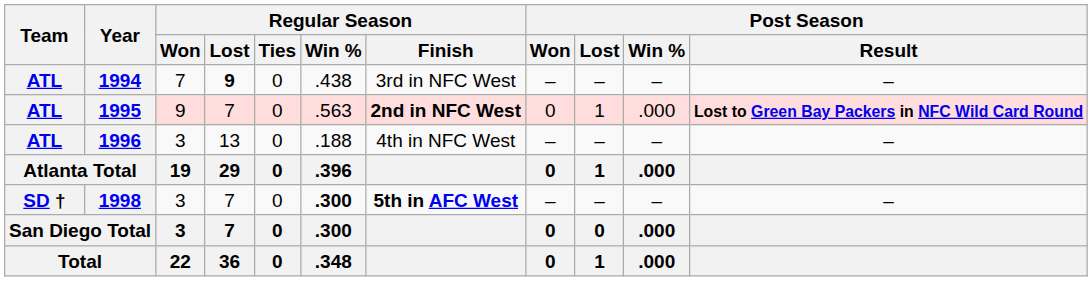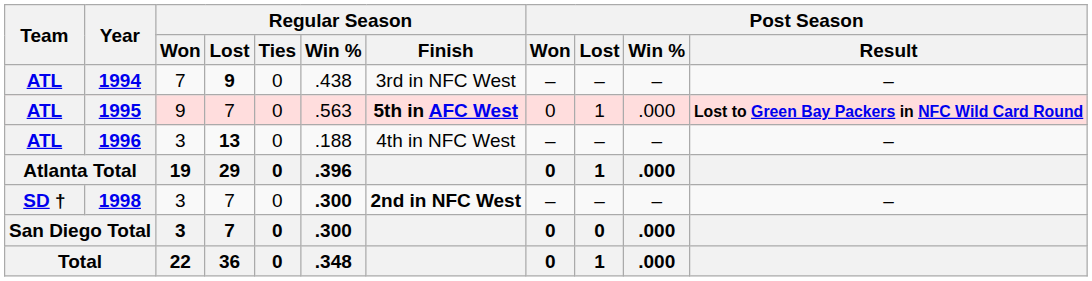1995 | Regular Season / Finish: 2nd in NFC West -> 5th in AFC West
1996 | Regular Season / Lost: normal -> bold
1998 | Regular Season / Finish: 5th in AFC West -> 2nd in NFC West
